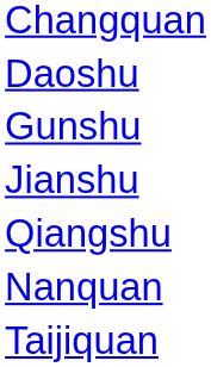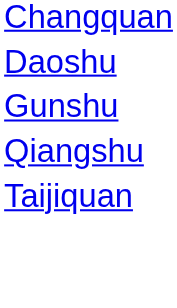- row: Jianshu
- row: Nanquan
